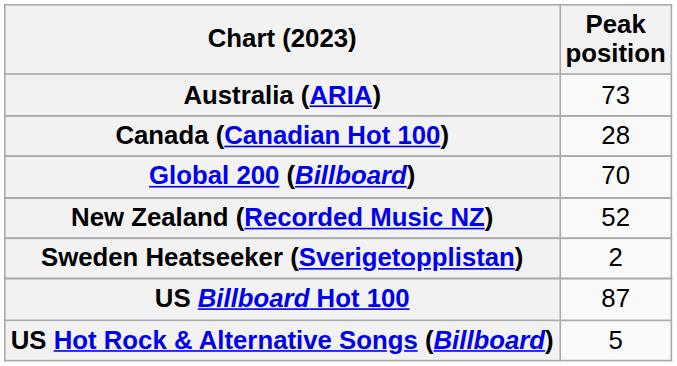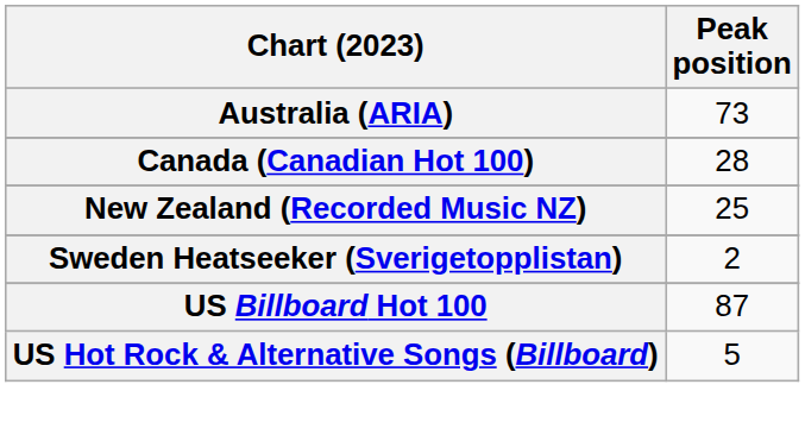- row: Global 200 (Billboard) | 70
New Zealand (Recorded Music NZ) | Peak position: 52 -> 25
